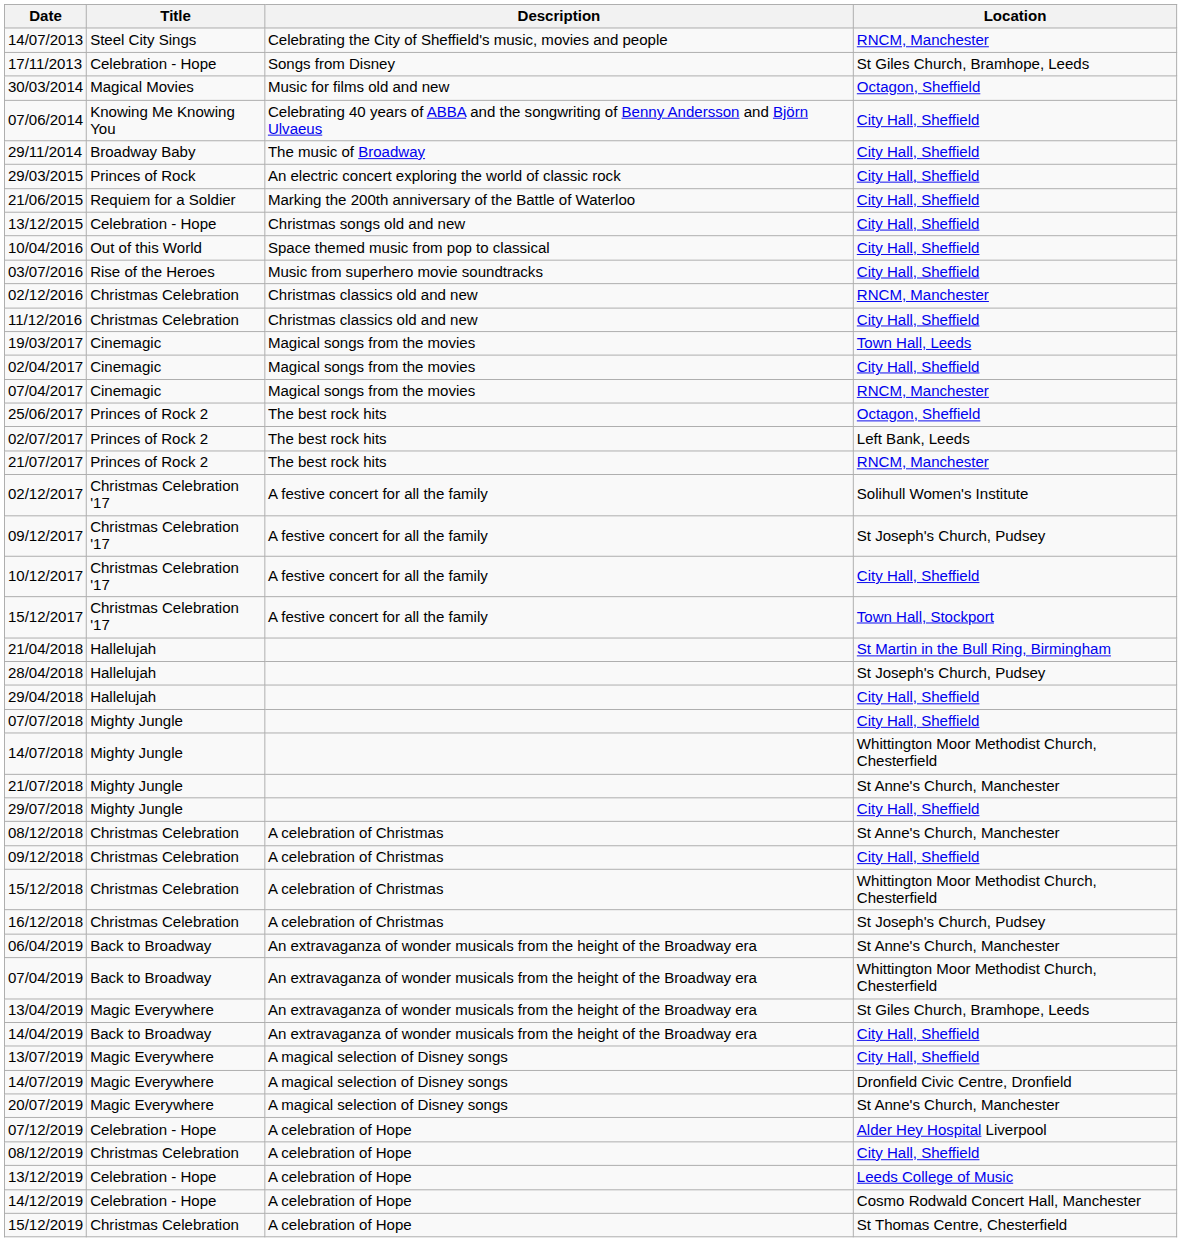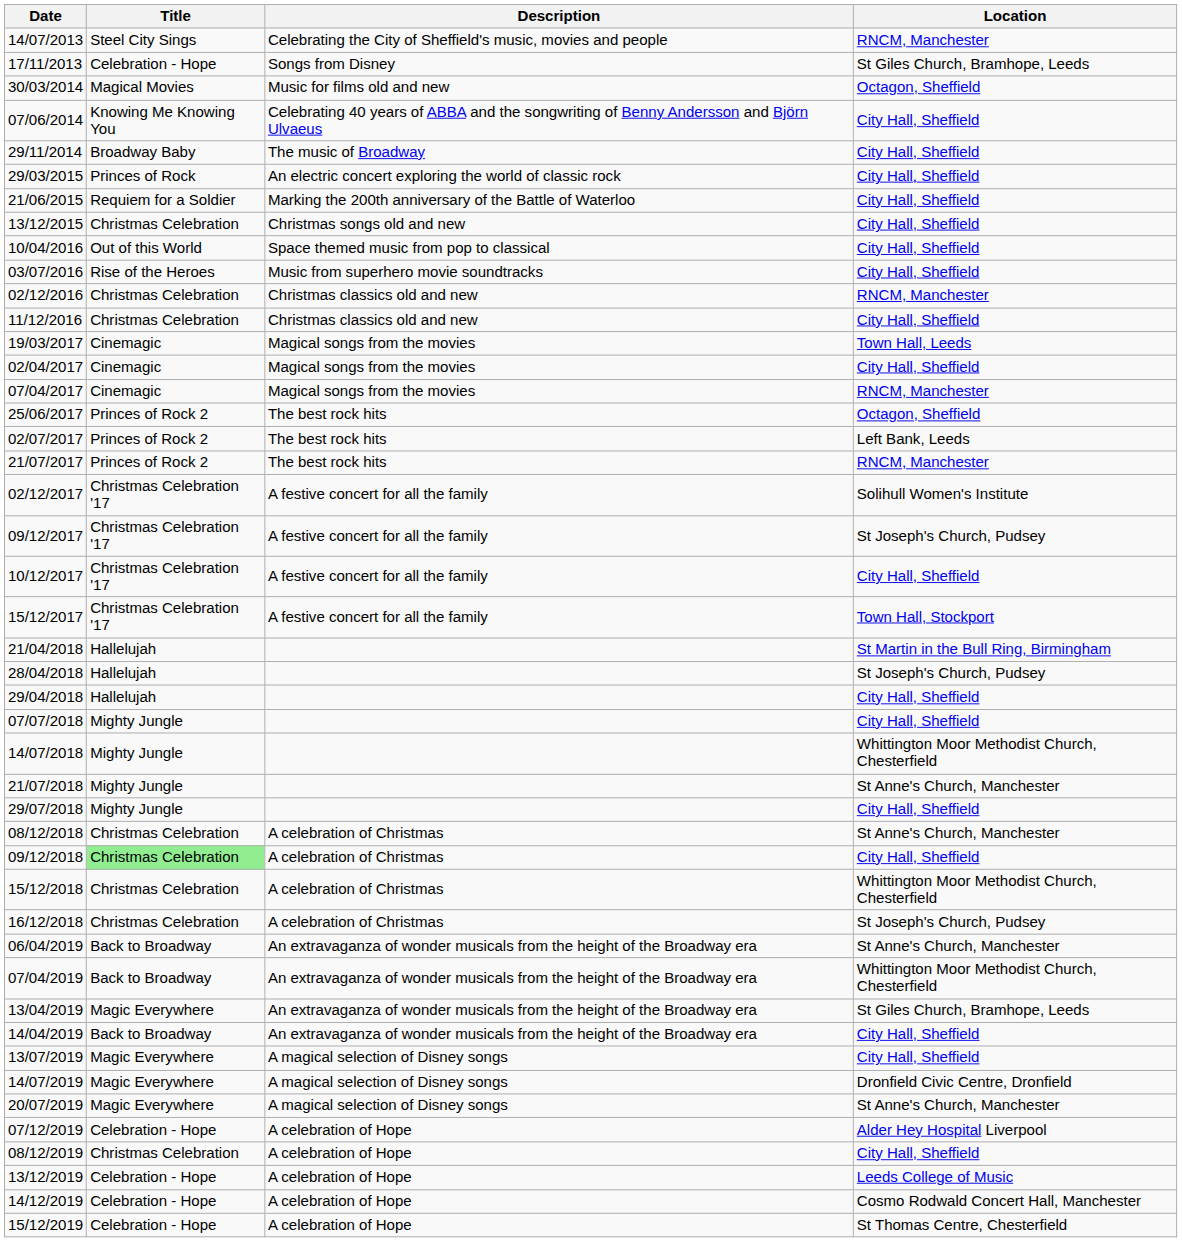13/12/2015 | Title: Celebration - Hope -> Christmas Celebration
09/12/2018 | Title: no background -> lightgreen background
15/12/2019 | Title: Christmas Celebration -> Celebration - Hope
